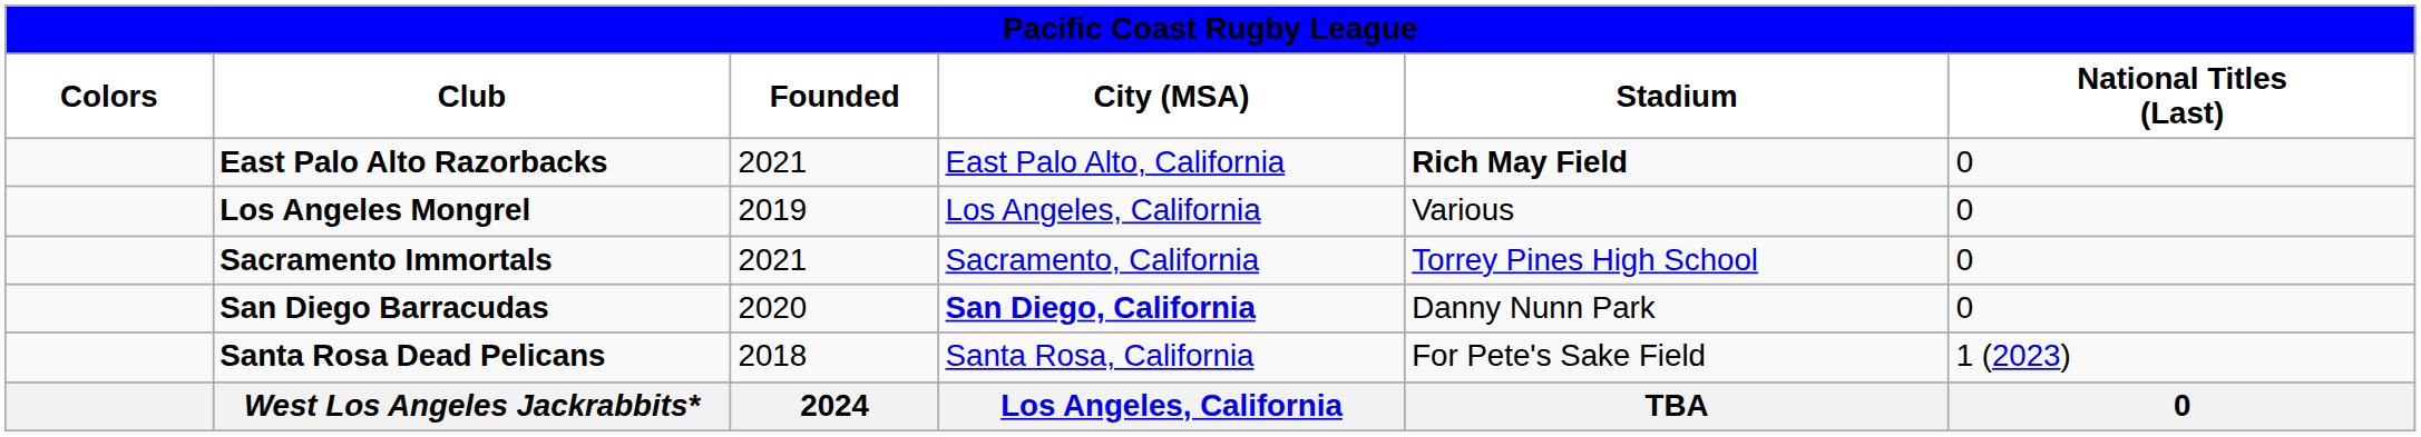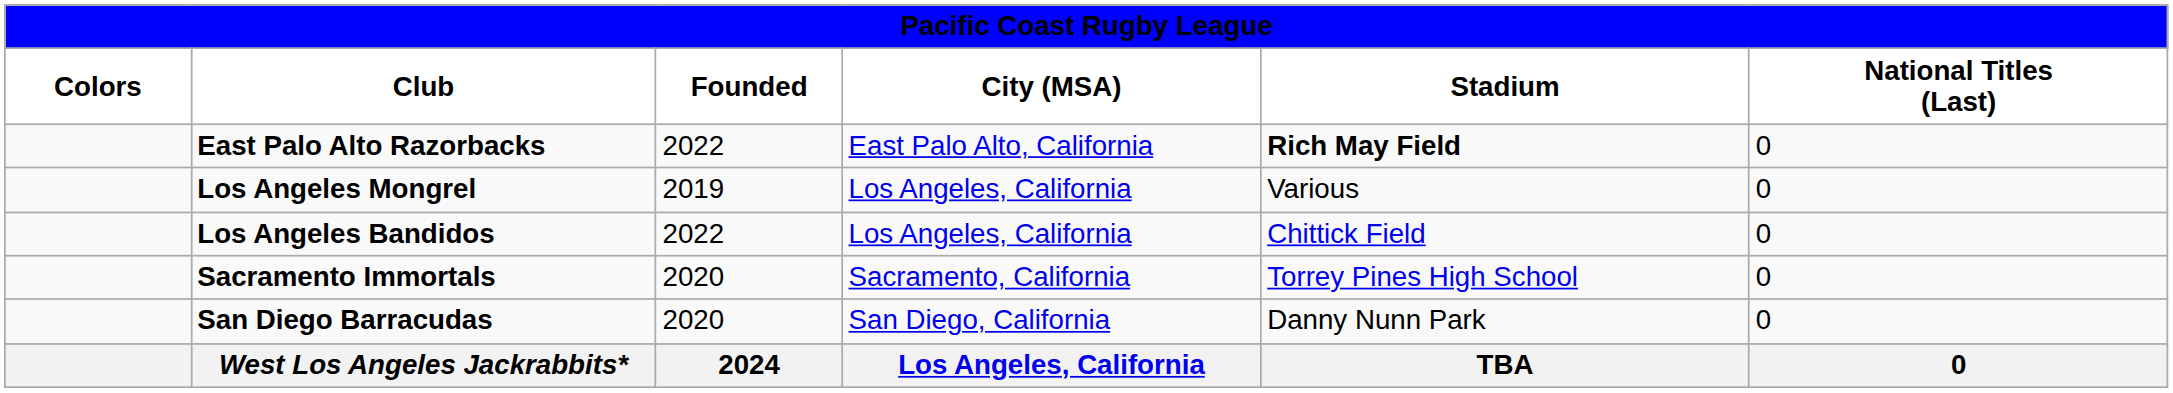East Palo Alto Razorbacks | Founded: 2021 -> 2022
+ row: Los Angeles Bandidos | 2022 | Los Angeles, California | Chittick Field | 0
Sacramento Immortals | Founded: 2021 -> 2020
San Diego Barracudas | City (MSA): bold -> normal
- row: Santa Rosa Dead Pelicans | 2018 | Santa Rosa, California | For Pete's Sake Field | 1 (2023)
